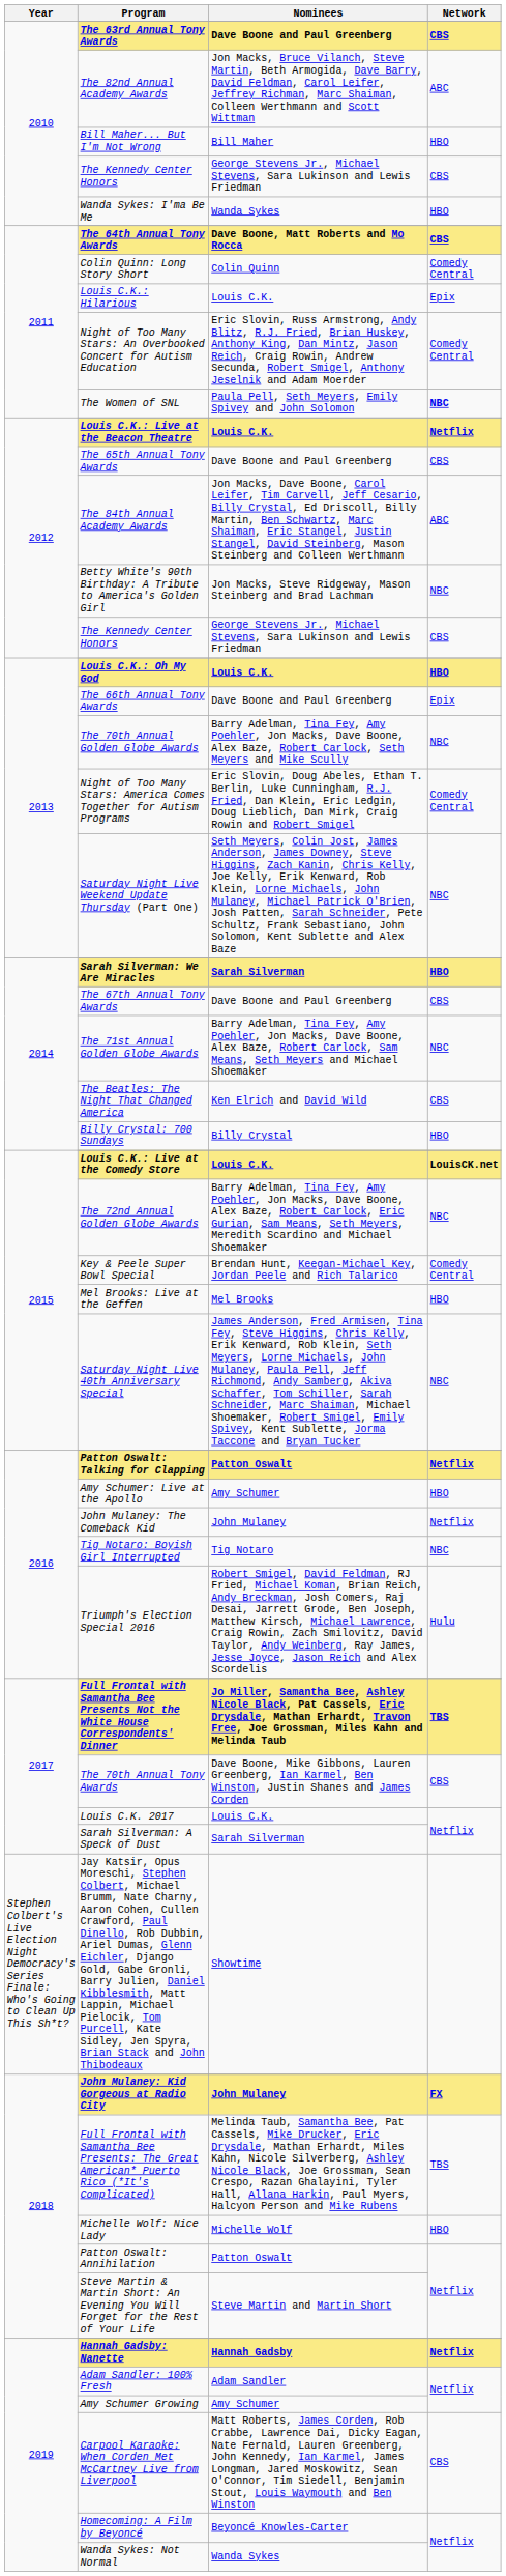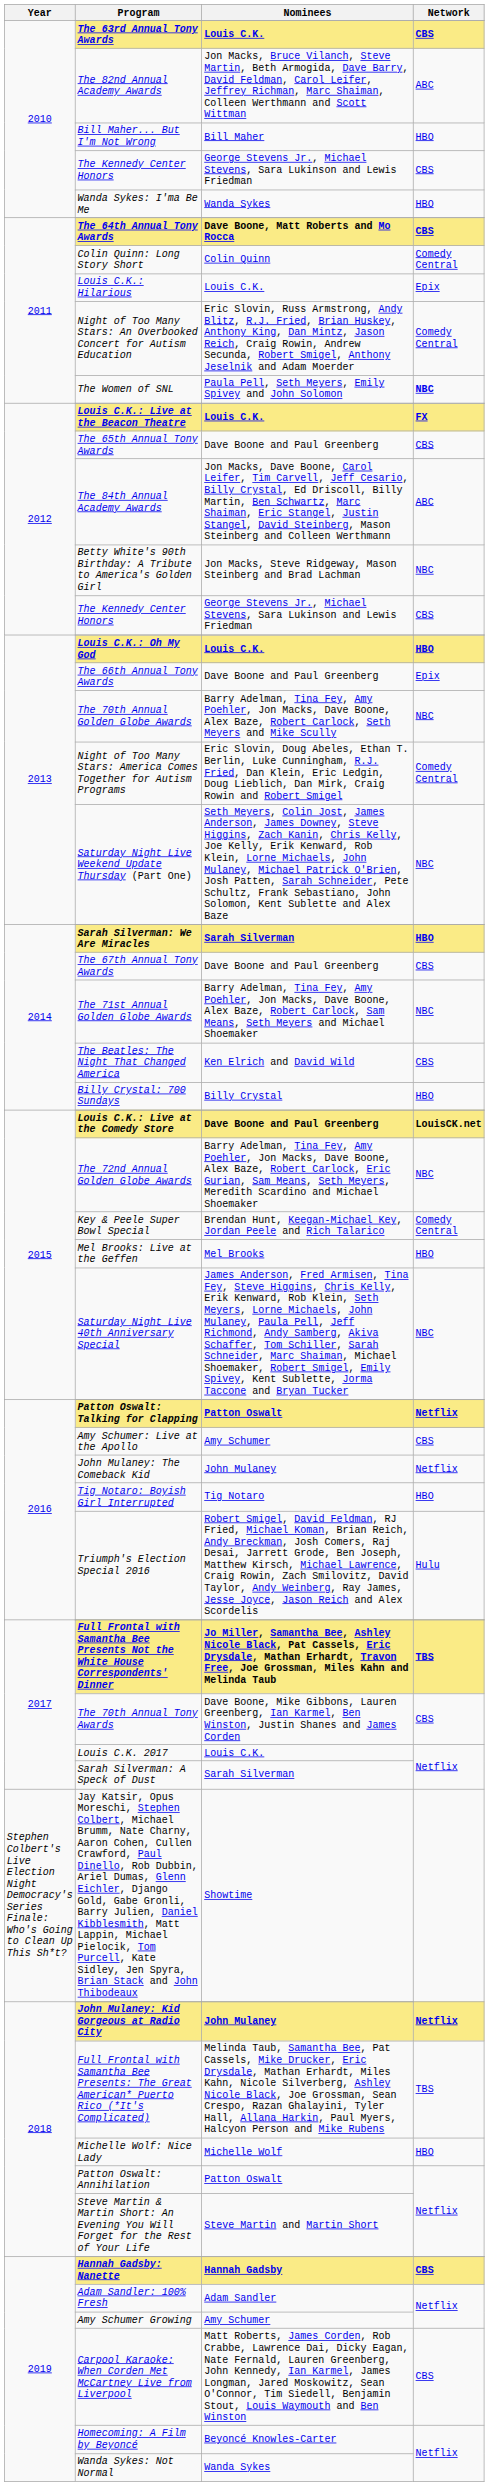The 63rd Annual Tony Awards | Nominees: Dave Boone and Paul Greenberg -> Louis C.K.
Louis C.K.: Live at the Beacon Theatre | Network: Netflix -> FX
Louis C.K.: Live at the Comedy Store | Nominees: Louis C.K. -> Dave Boone and Paul Greenberg
Amy Schumer: Live at the Apollo | Network: HBO -> CBS
Tig Notaro: Boyish Girl Interrupted | Network: NBC -> HBO
John Mulaney: Kid Gorgeous at Radio City | Network: FX -> Netflix
Hannah Gadsby: Nanette | Network: Netflix -> CBS
